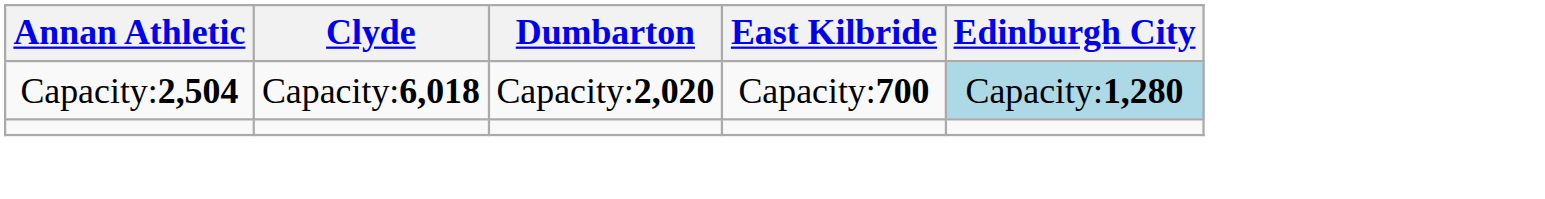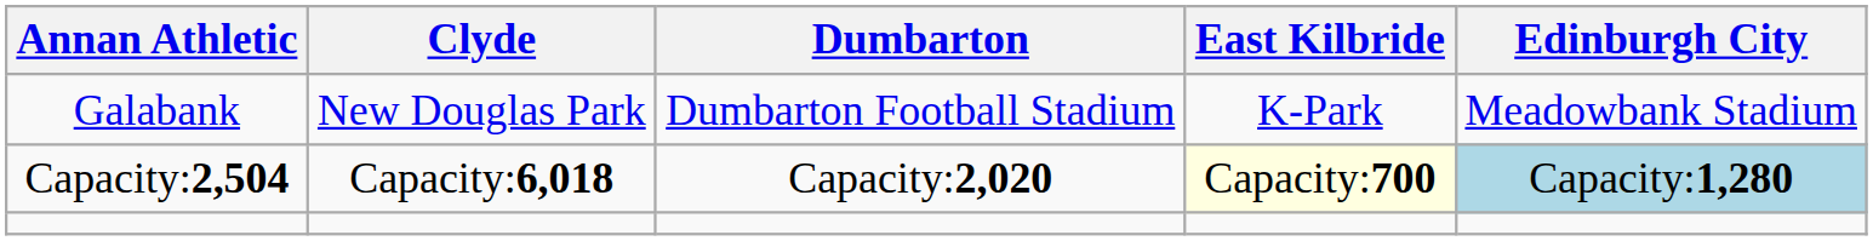+ row: Galabank | New Douglas Park | Dumbarton Football Stadium | K-Park | Meadowbank Stadium
Capacity:2,504 | East Kilbride: no background -> lightyellow background
